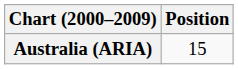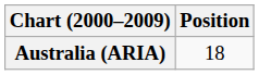Australia (ARIA) | Position: 15 -> 18
